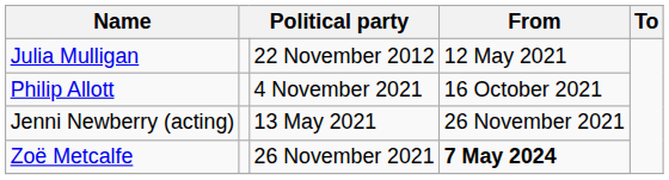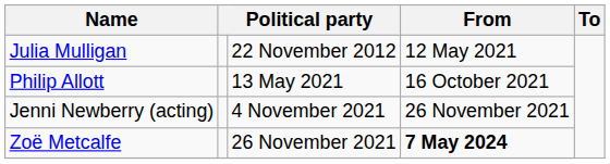Philip Allott | column 3: 4 November 2021 -> 13 May 2021
Jenni Newberry (acting) | column 3: 13 May 2021 -> 4 November 2021
